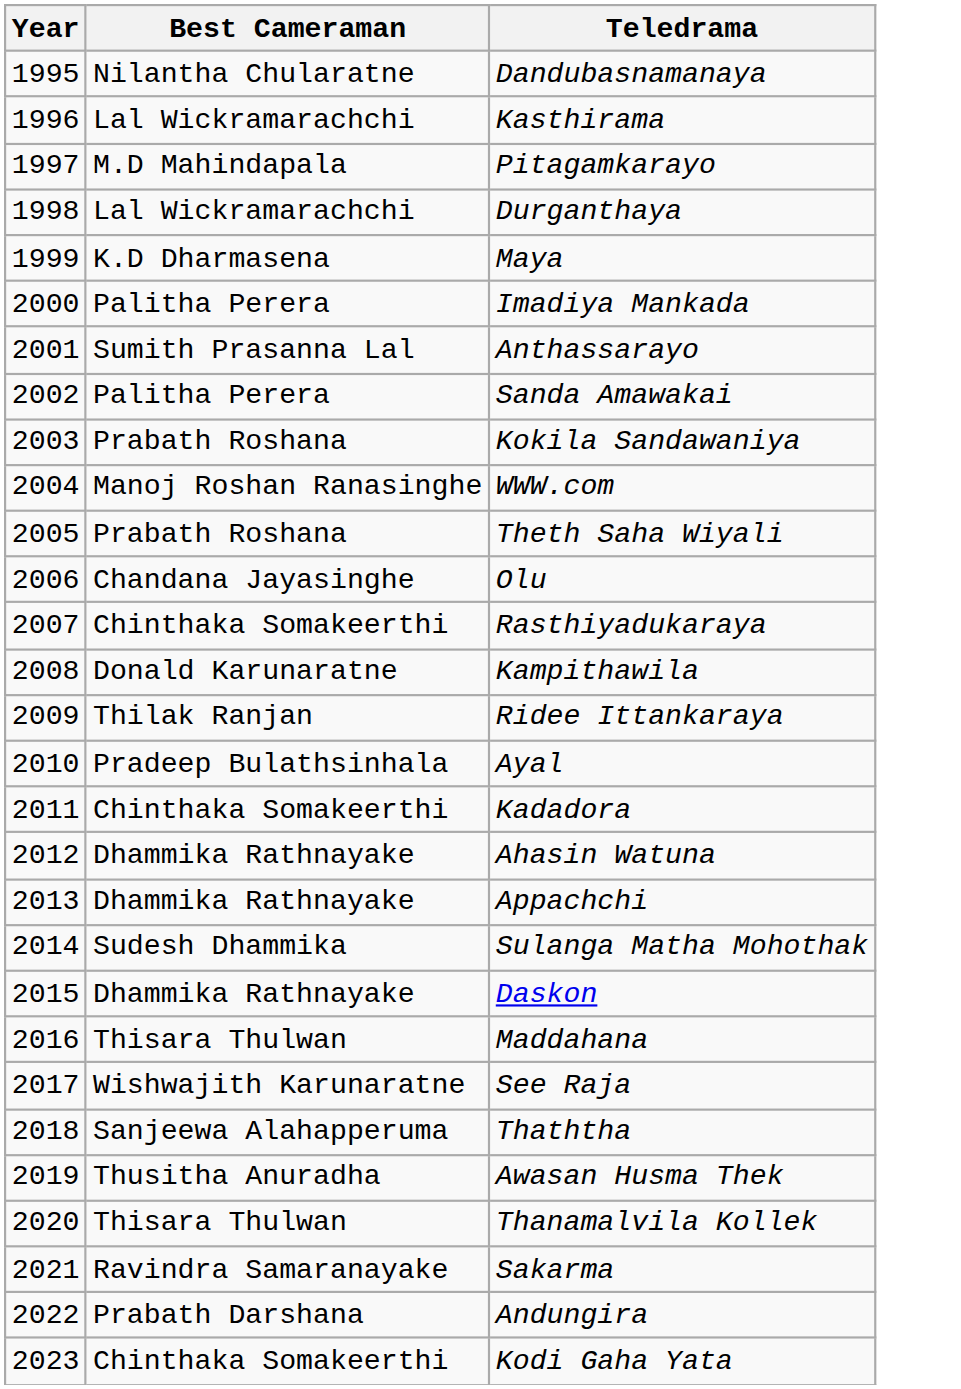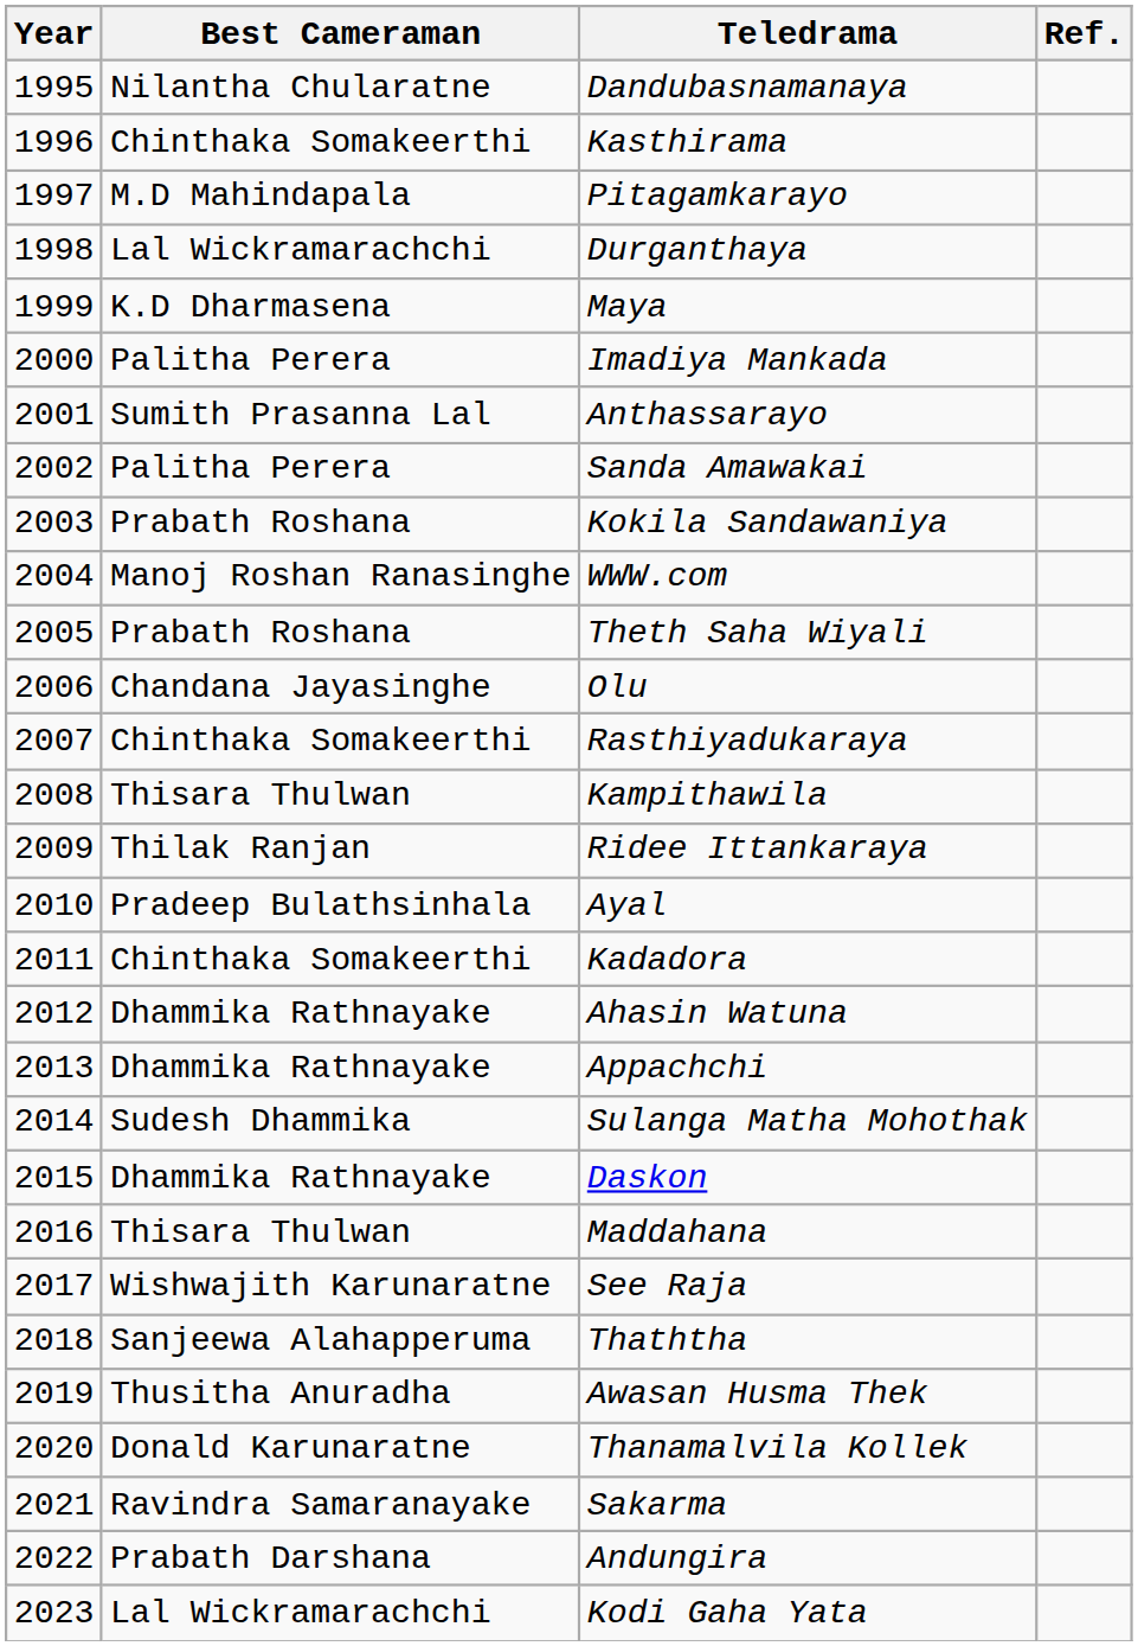+ column: Ref.
Kasthirama | Best Cameraman: Lal Wickramarachchi -> Chinthaka Somakeerthi
Kampithawila | Best Cameraman: Donald Karunaratne -> Thisara Thulwan
Thanamalvila Kollek | Best Cameraman: Thisara Thulwan -> Donald Karunaratne
Kodi Gaha Yata | Best Cameraman: Chinthaka Somakeerthi -> Lal Wickramarachchi
